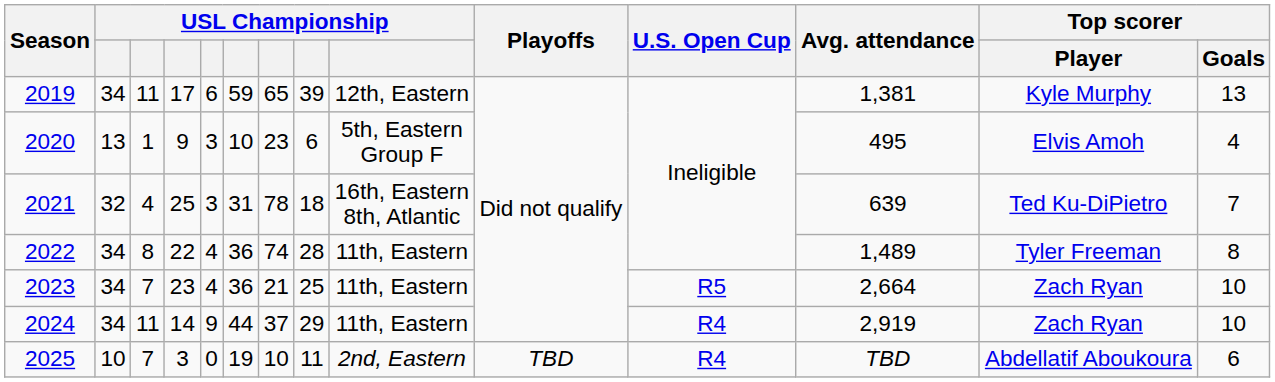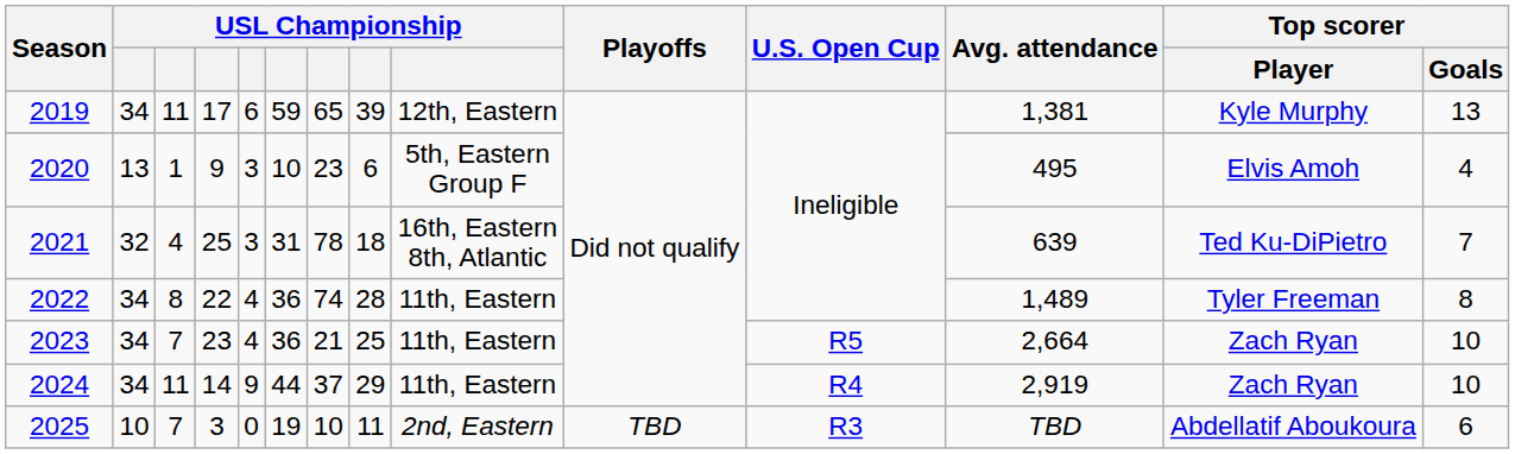2025 | U.S. Open Cup: R4 -> R3
